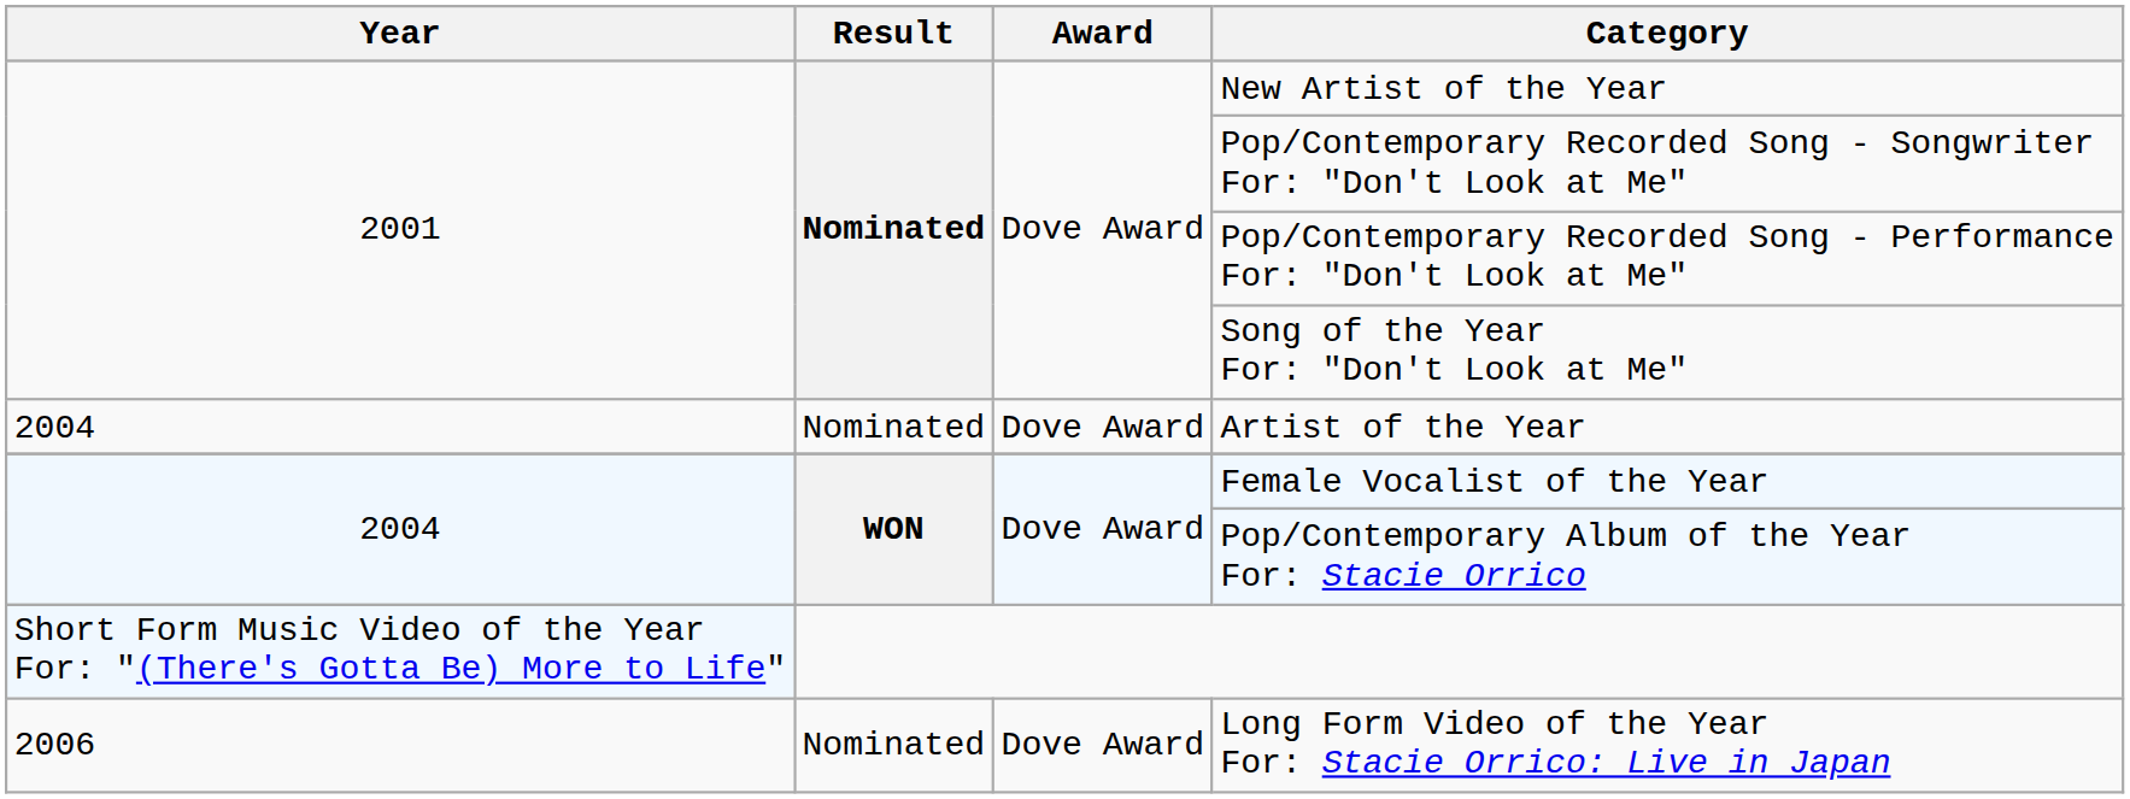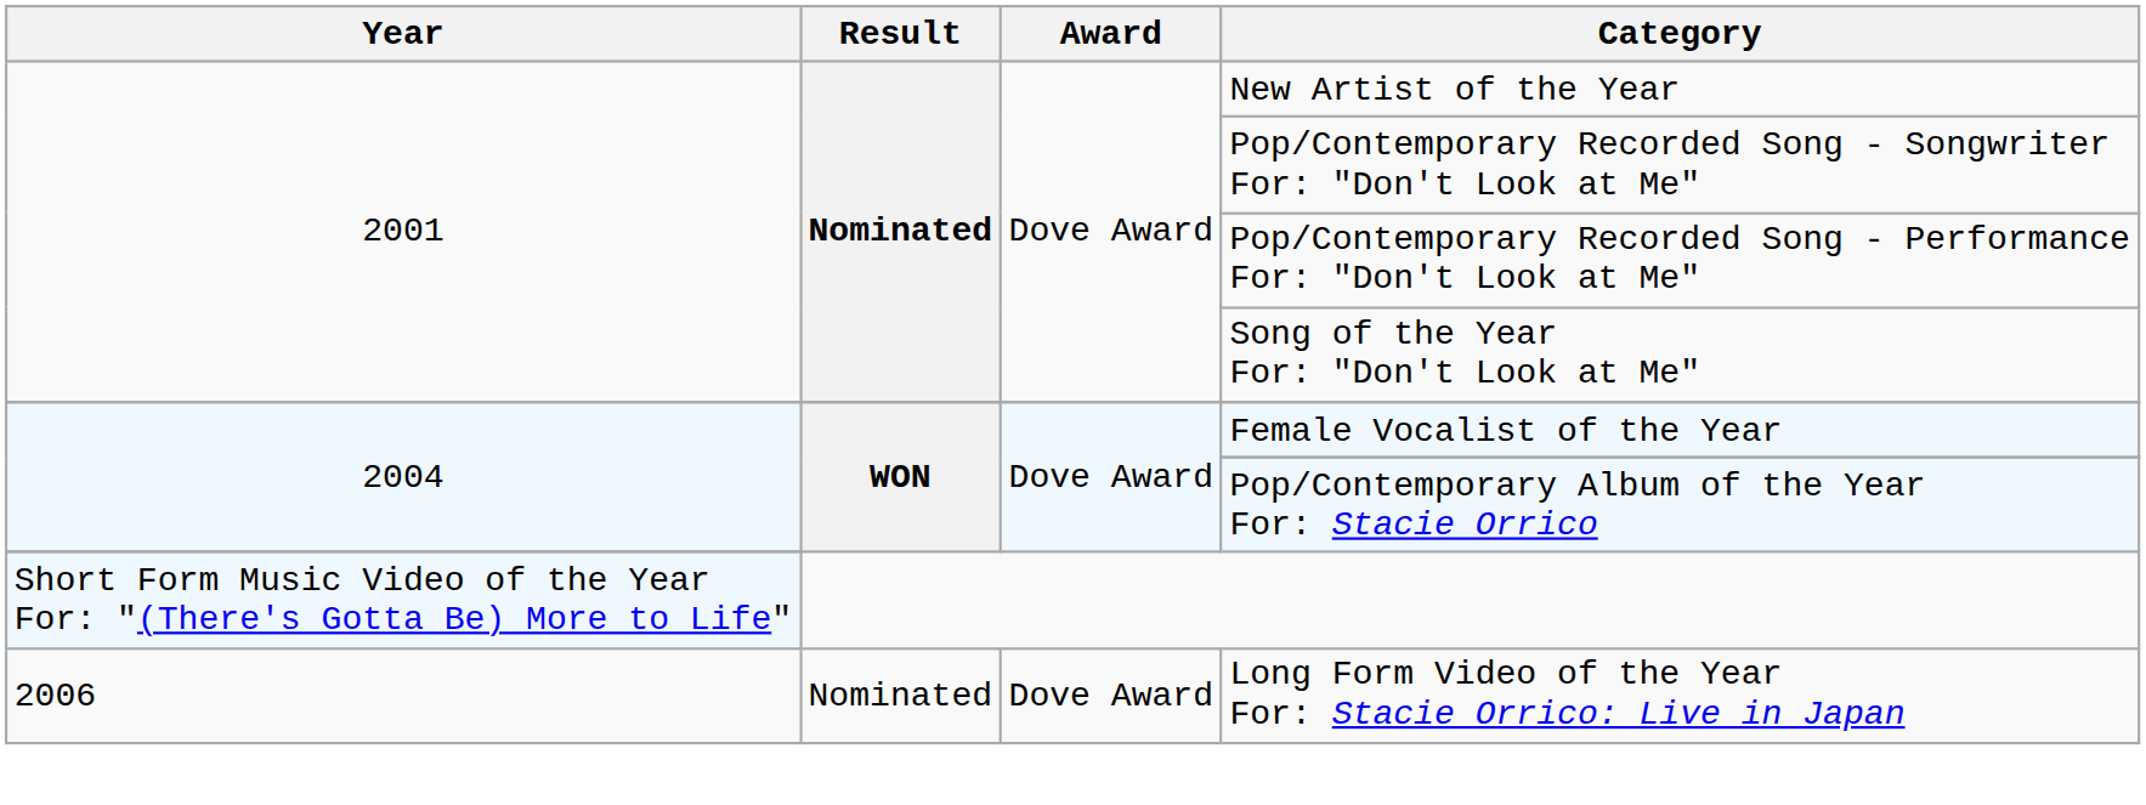- row: 2004 | Nominated | Dove Award | Artist of the Year
